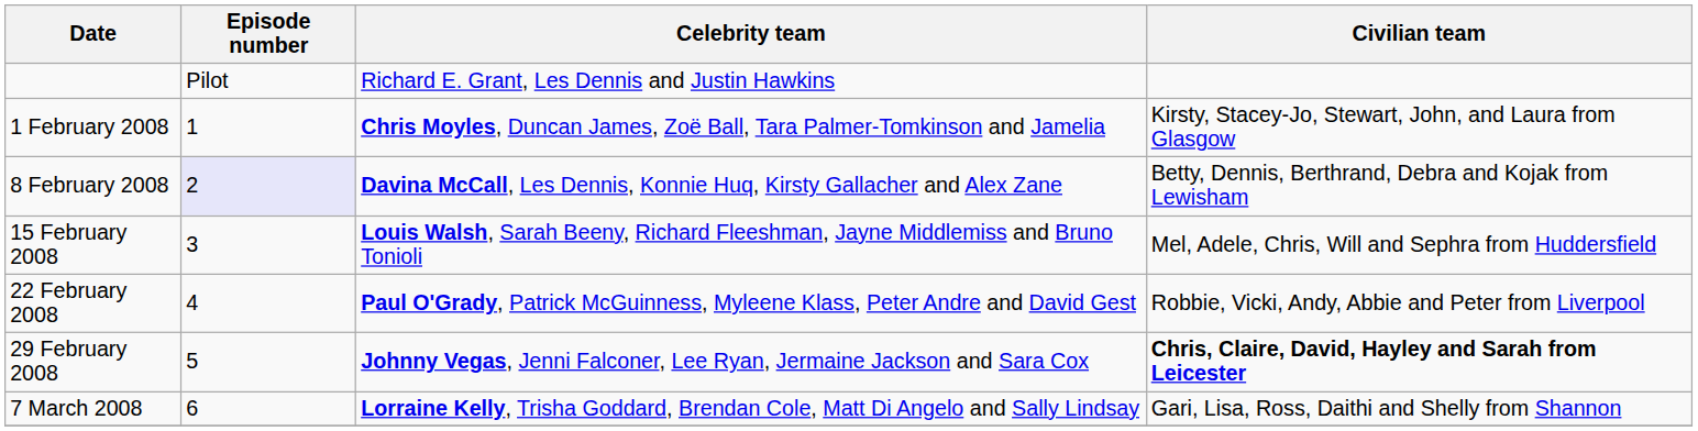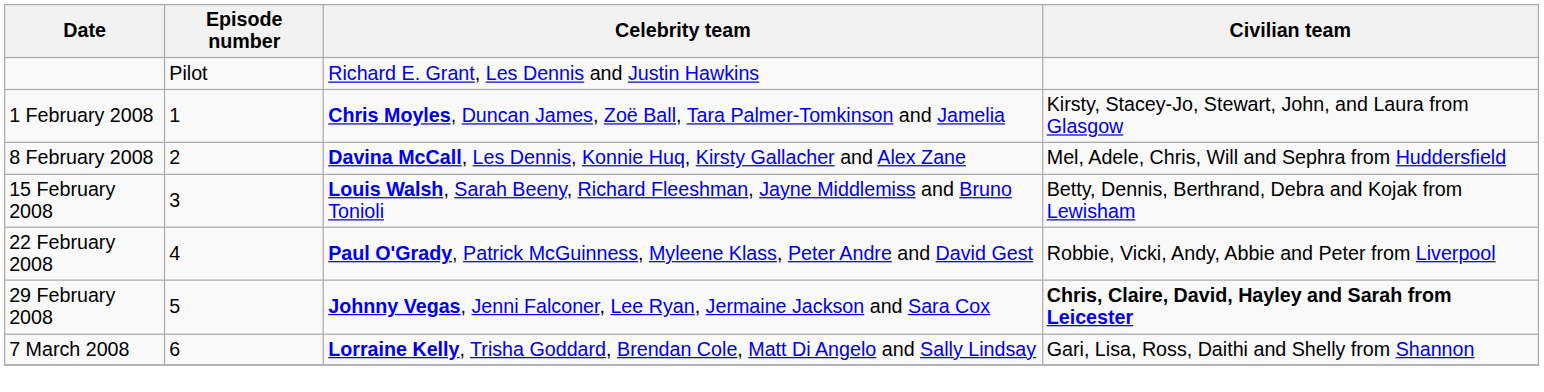8 February 2008 | Episode number: lavender background -> no background
8 February 2008 | Civilian team: Betty, Dennis, Berthrand, Debra and Kojak from Lewisham -> Mel, Adele, Chris, Will and Sephra from Huddersfield
15 February 2008 | Civilian team: Mel, Adele, Chris, Will and Sephra from Huddersfield -> Betty, Dennis, Berthrand, Debra and Kojak from Lewisham
